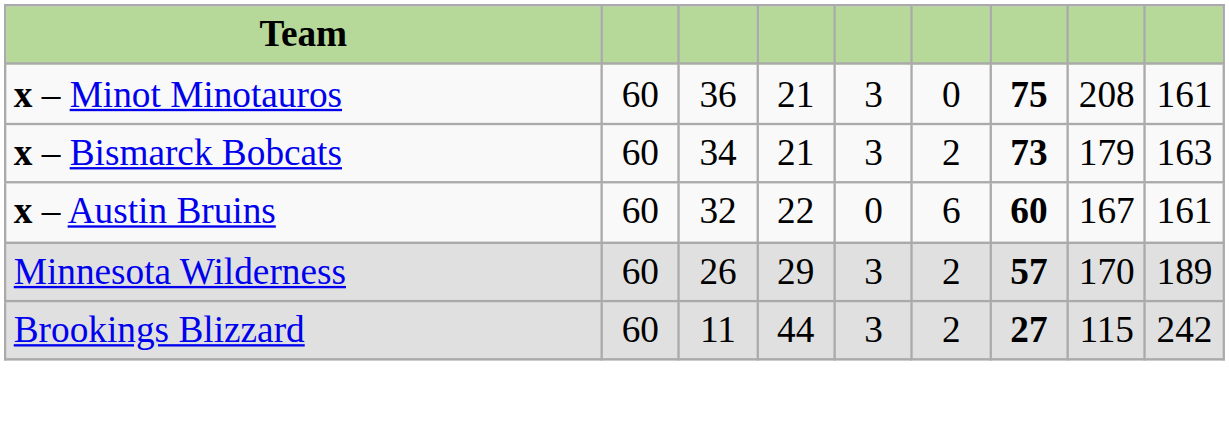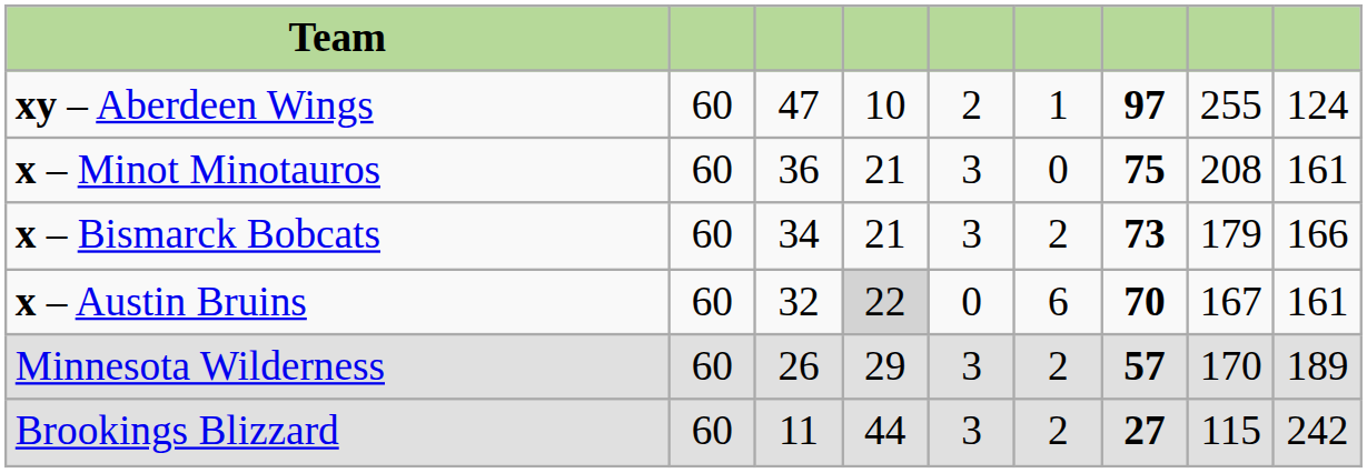+ row: xy – Aberdeen Wings | 60 | 47 | 10 | 2 | 1 | 97 | 255 | 124
x – Bismarck Bobcats | column 9: 163 -> 166
x – Austin Bruins | column 4: no background -> lightgrey background
x – Austin Bruins | column 7: 60 -> 70
